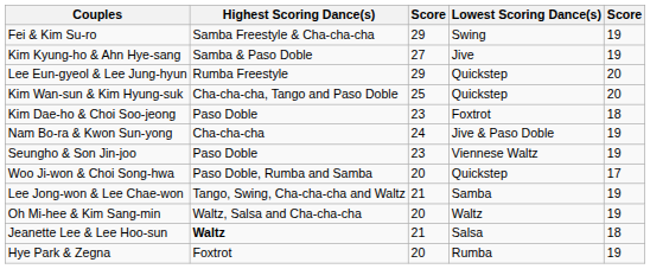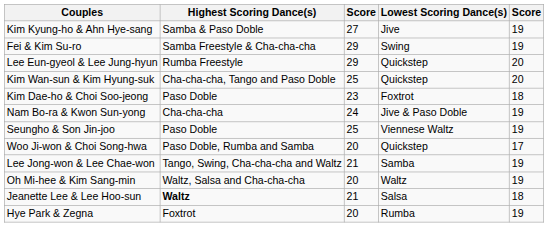rows swapped: Fei & Kim Su-ro <-> Kim Kyung-ho & Ahn Hye-sang
Seungho & Son Jin-joo | column 3: 23 -> 25
